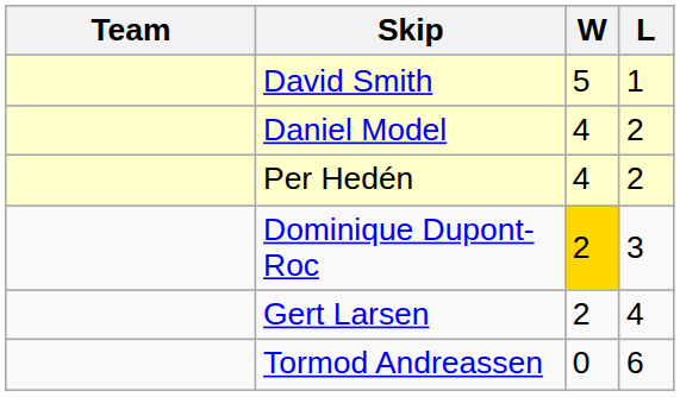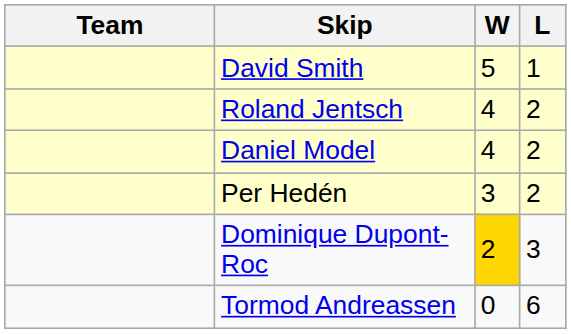+ row: Roland Jentsch | 4 | 2
Per Hedén | W: 4 -> 3
- row: Gert Larsen | 2 | 4
